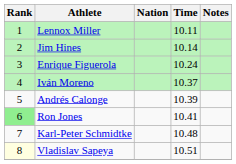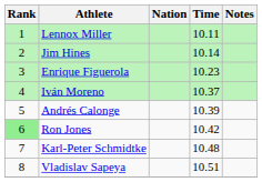Enrique Figuerola | Time: 10.24 -> 10.23
Ron Jones | Time: 10.41 -> 10.42
Vladislav Sapeya | Rank: lightyellow background -> no background
